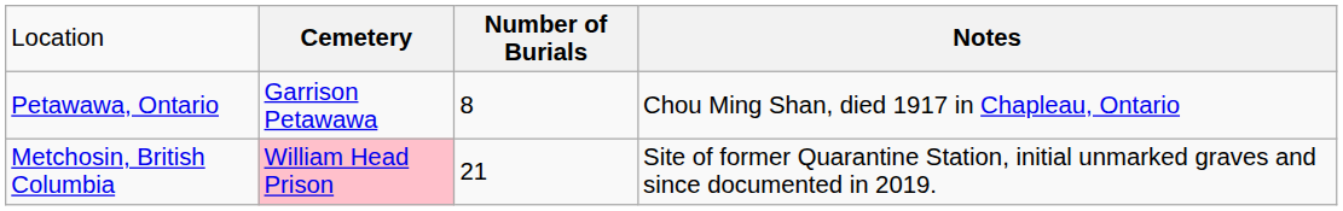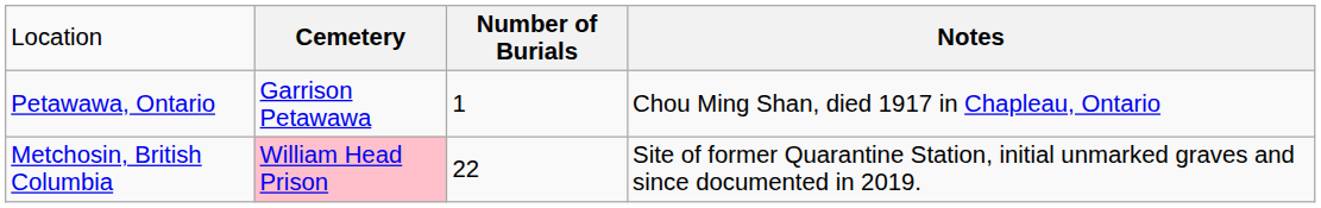Petawawa, Ontario | column 3: 8 -> 1
Metchosin, British Columbia | column 3: 21 -> 22
